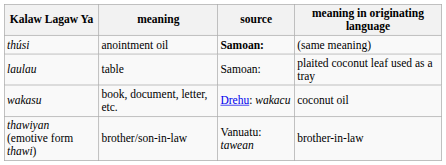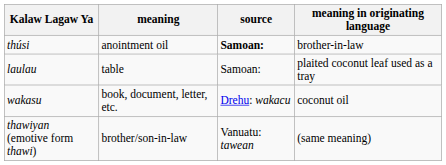thúsi | meaning in originating language: (same meaning) -> brother-in-law
thawiyan (emotive form thawi) | meaning in originating language: brother-in-law -> (same meaning)
